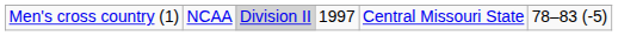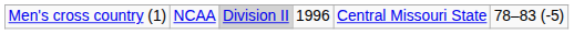Men's cross country (1) | column 4: 1997 -> 1996
